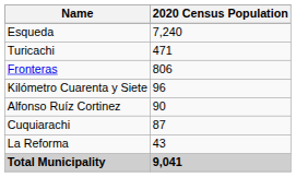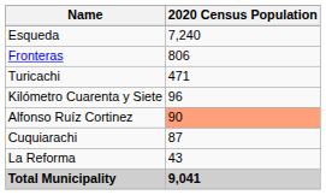rows swapped: Fronteras <-> Turicachi
Alfonso Ruíz Cortinez | 2020 Census Population: no background -> lightsalmon background
